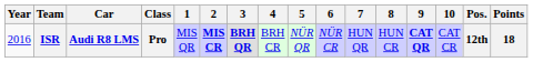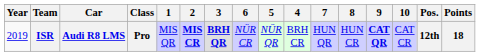columns swapped: 4 <-> 6
ISR | Year: 2016 -> 2019
